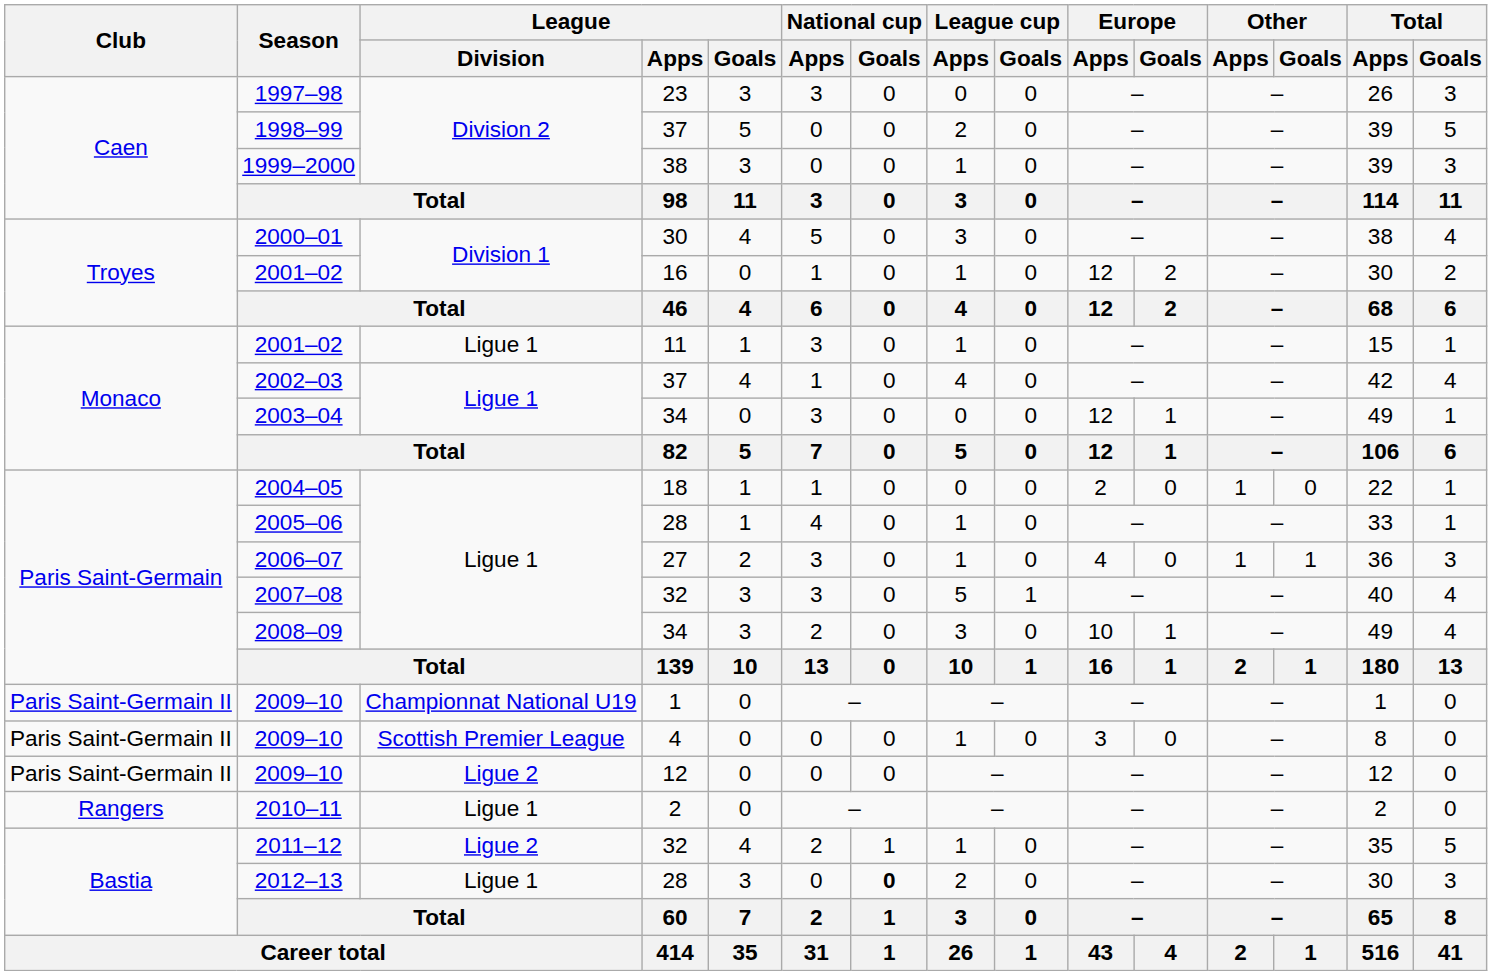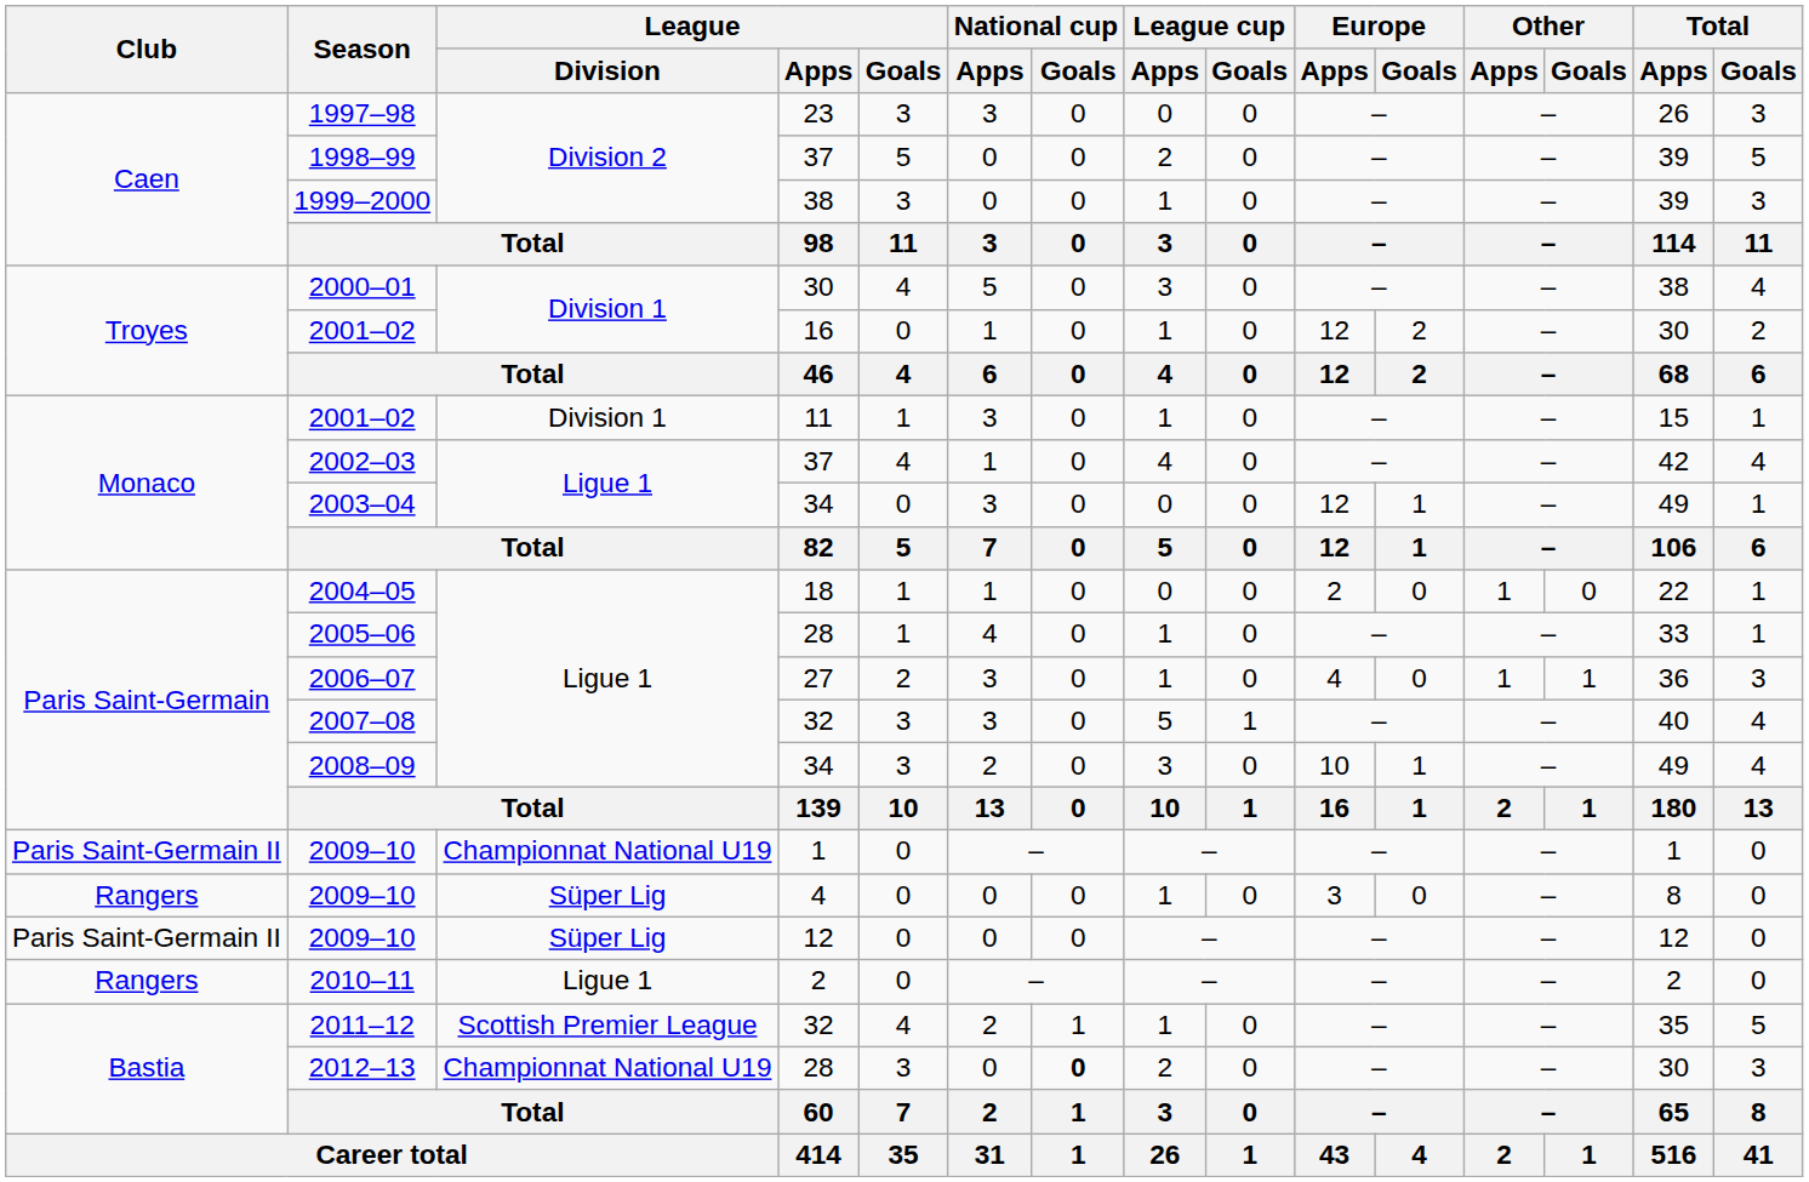2001–02 / 11 | League / Division: Ligue 1 -> Division 1
2009–10 / 4 | Club: Paris Saint-Germain II -> Rangers
2009–10 / 4 | League / Division: Scottish Premier League -> Süper Lig
2009–10 / 12 | League / Division: Ligue 2 -> Süper Lig
2011–12 | League / Division: Ligue 2 -> Scottish Premier League
2012–13 | League / Division: Ligue 1 -> Championnat National U19
